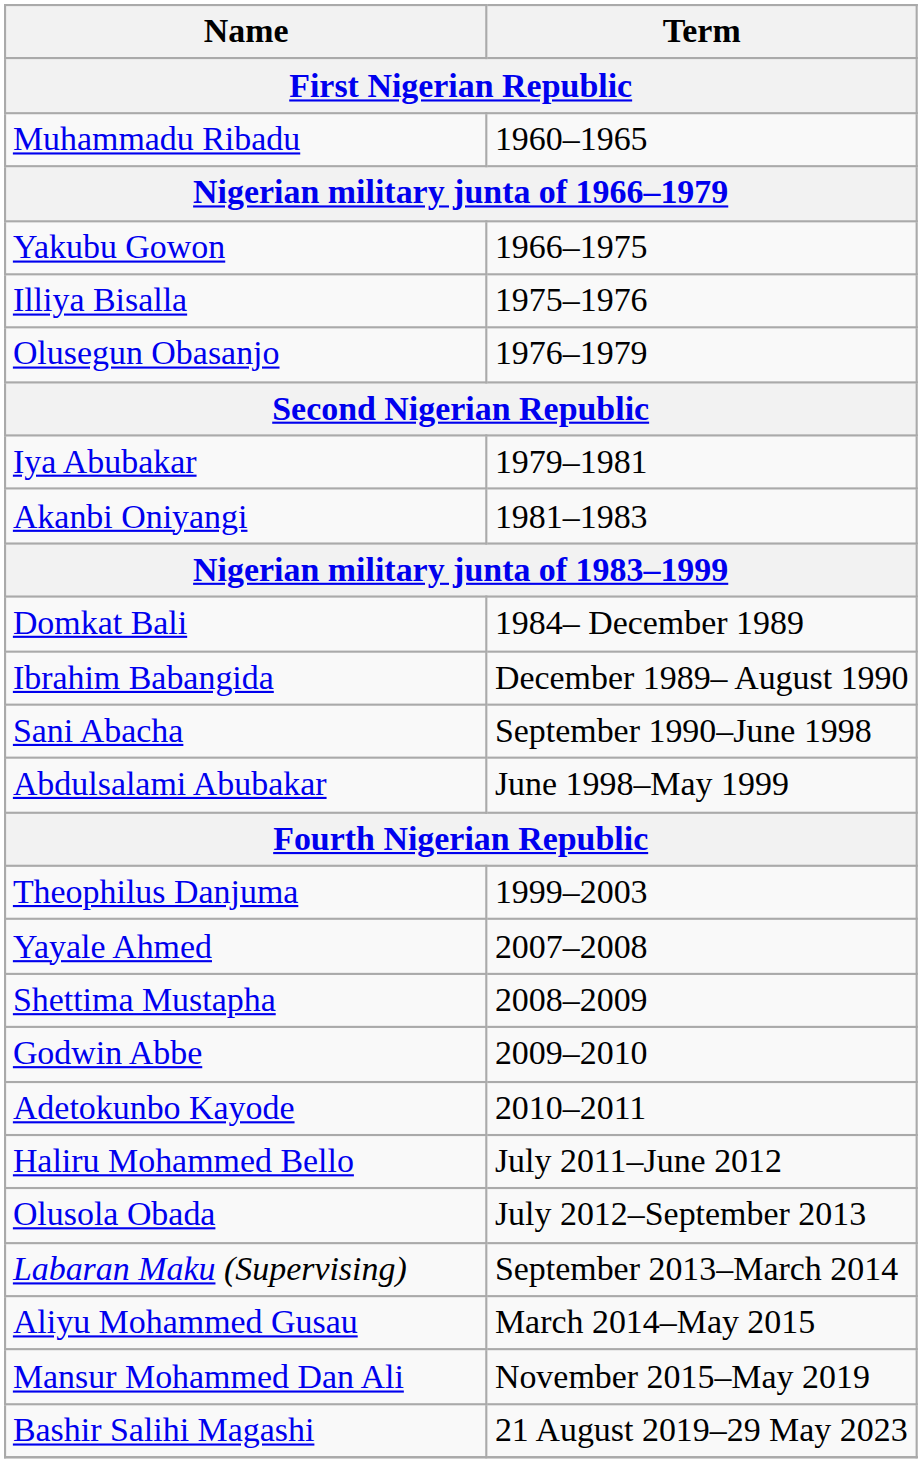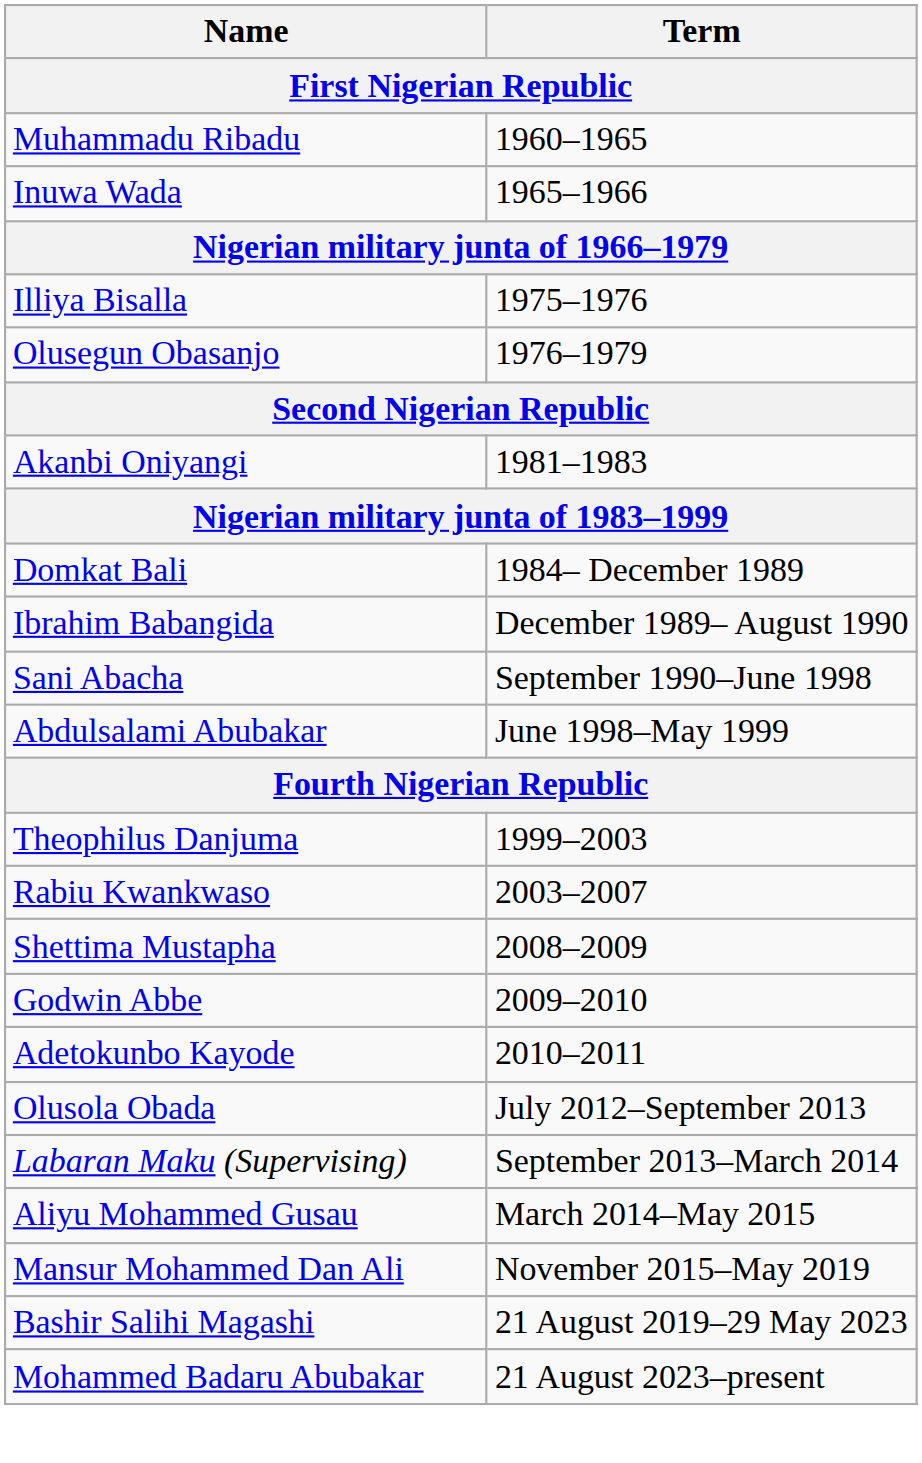+ row: Inuwa Wada | 1965–1966
- row: Yakubu Gowon | 1966–1975
- row: Iya Abubakar | 1979–1981
+ row: Rabiu Kwankwaso | 2003–2007
- row: Yayale Ahmed | 2007–2008
- row: Haliru Mohammed Bello | July 2011–June 2012
+ row: Mohammed Badaru Abubakar | 21 August 2023–present
